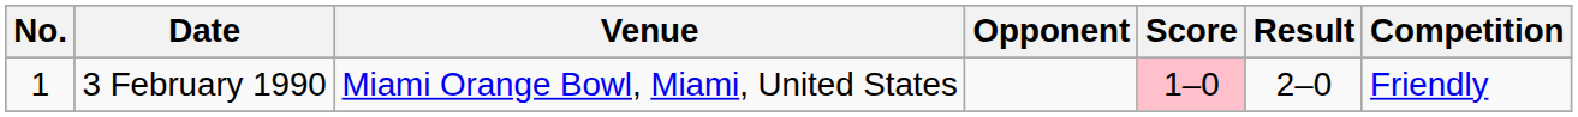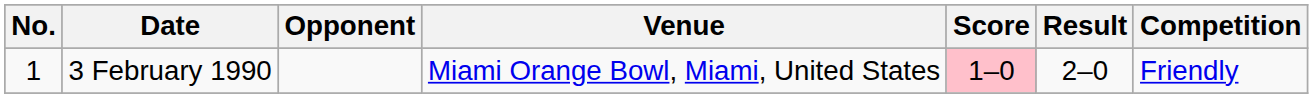columns swapped: Venue <-> Opponent
